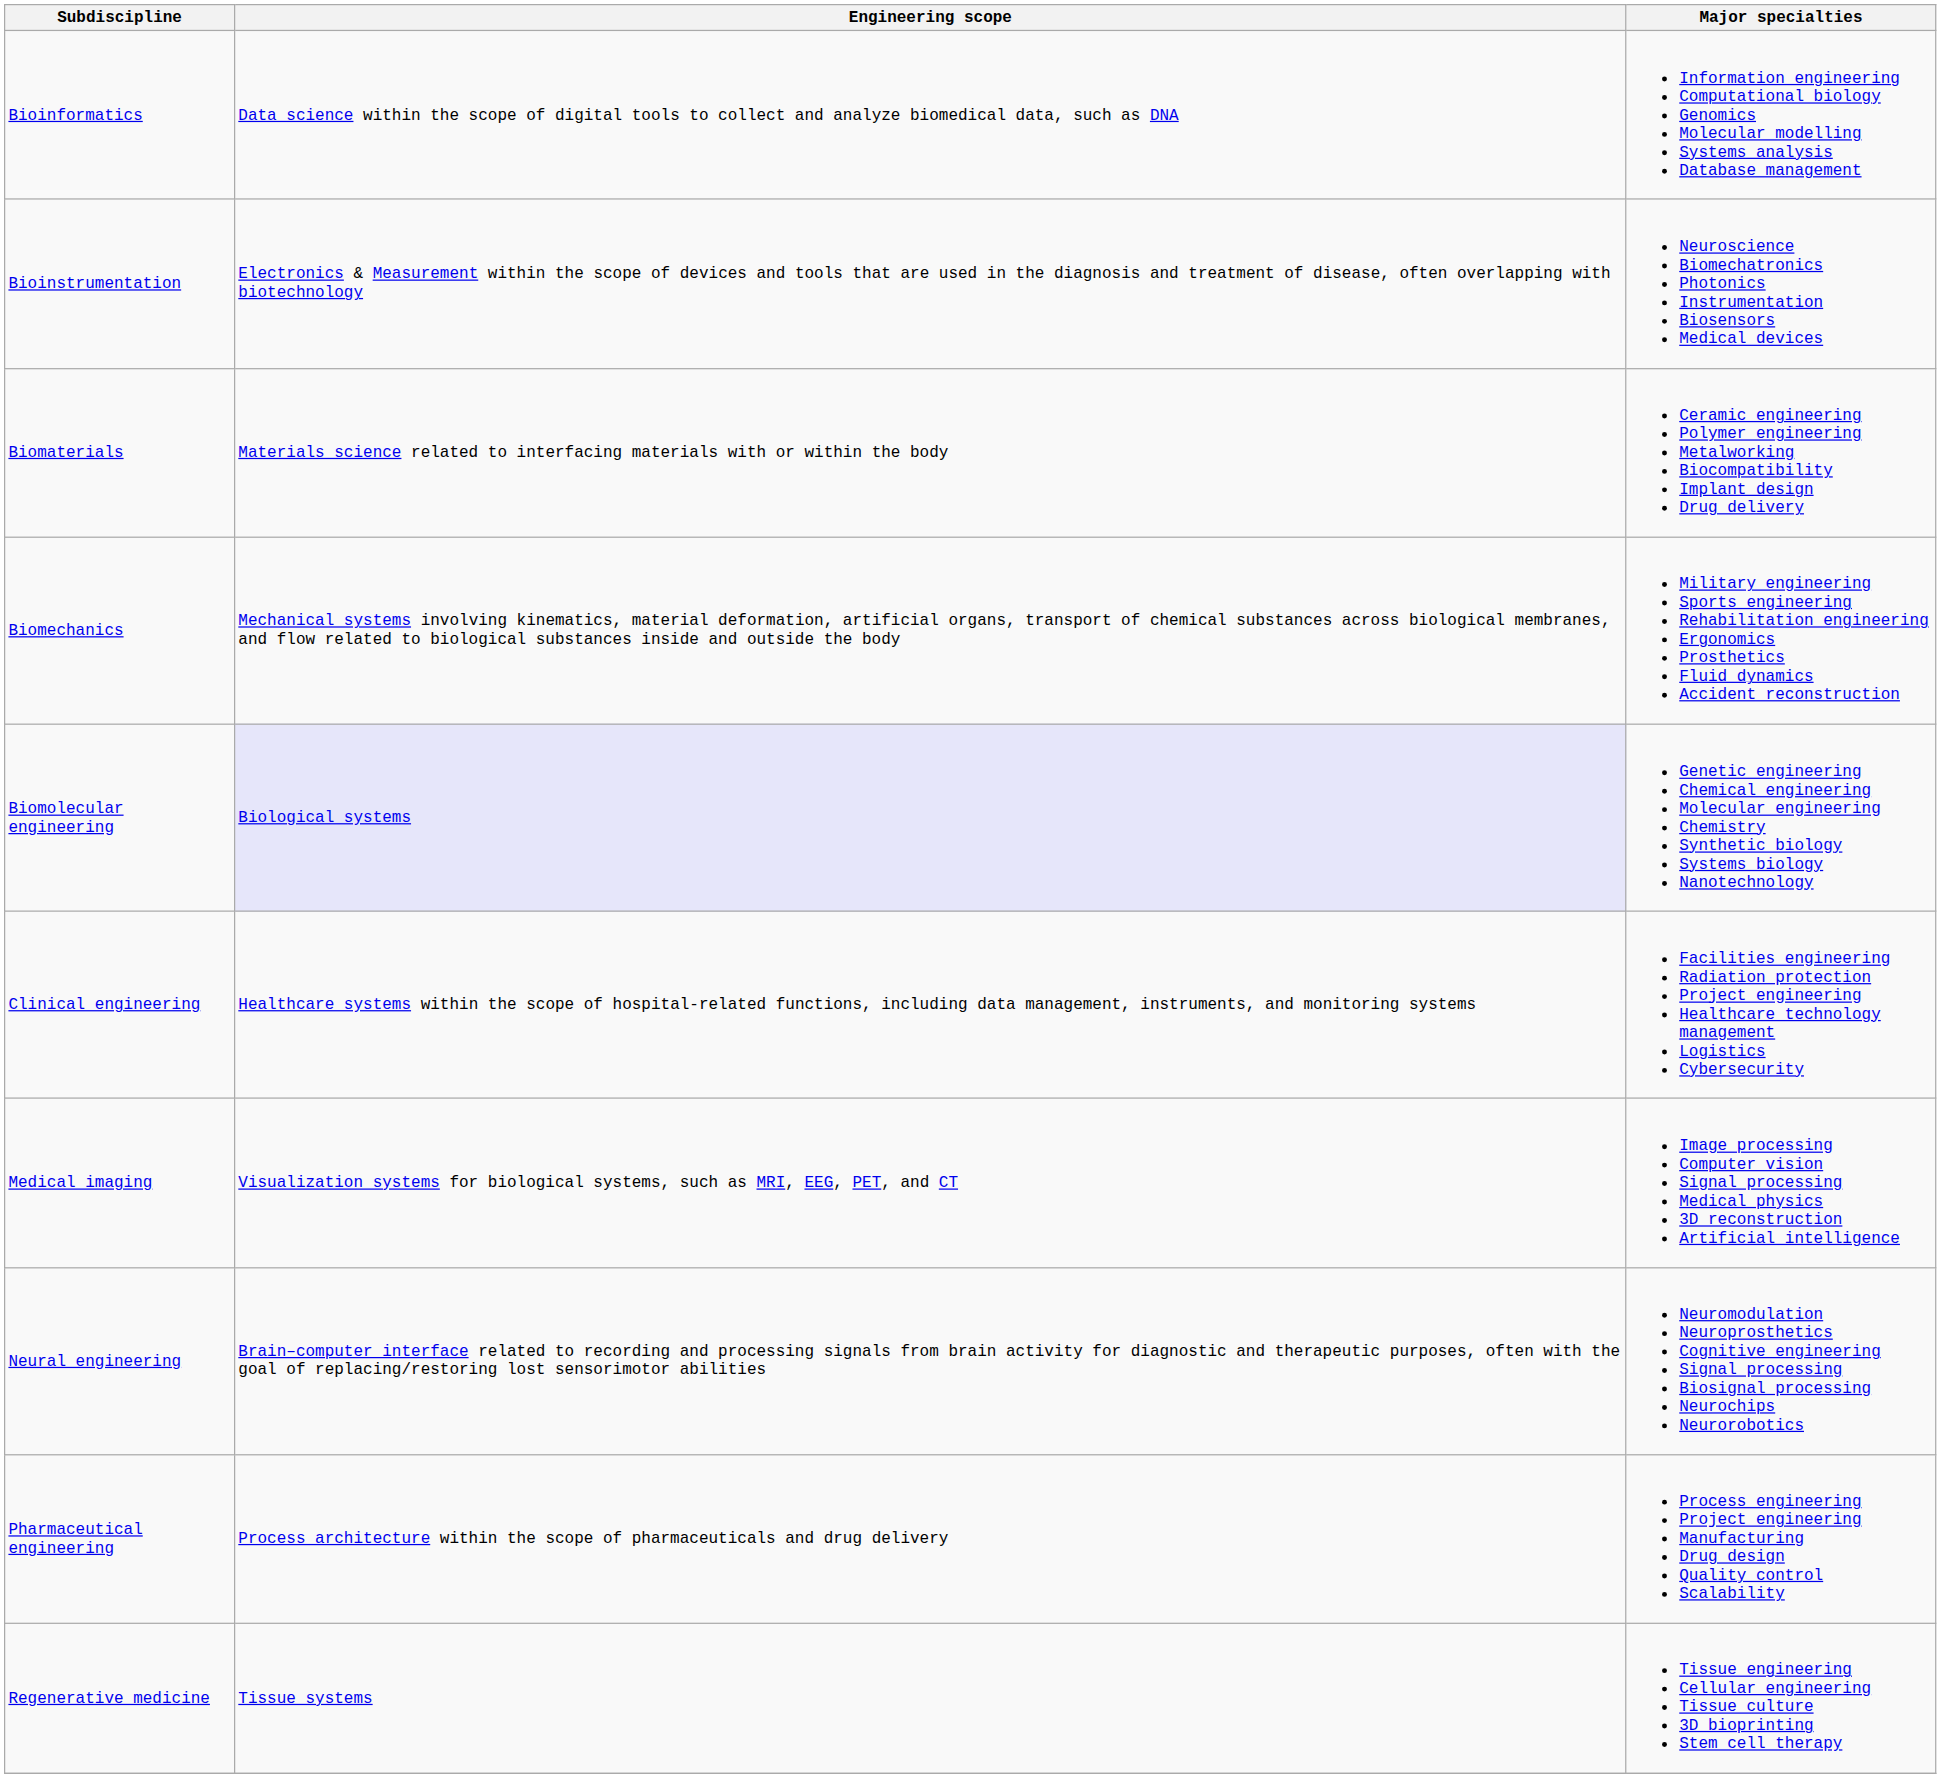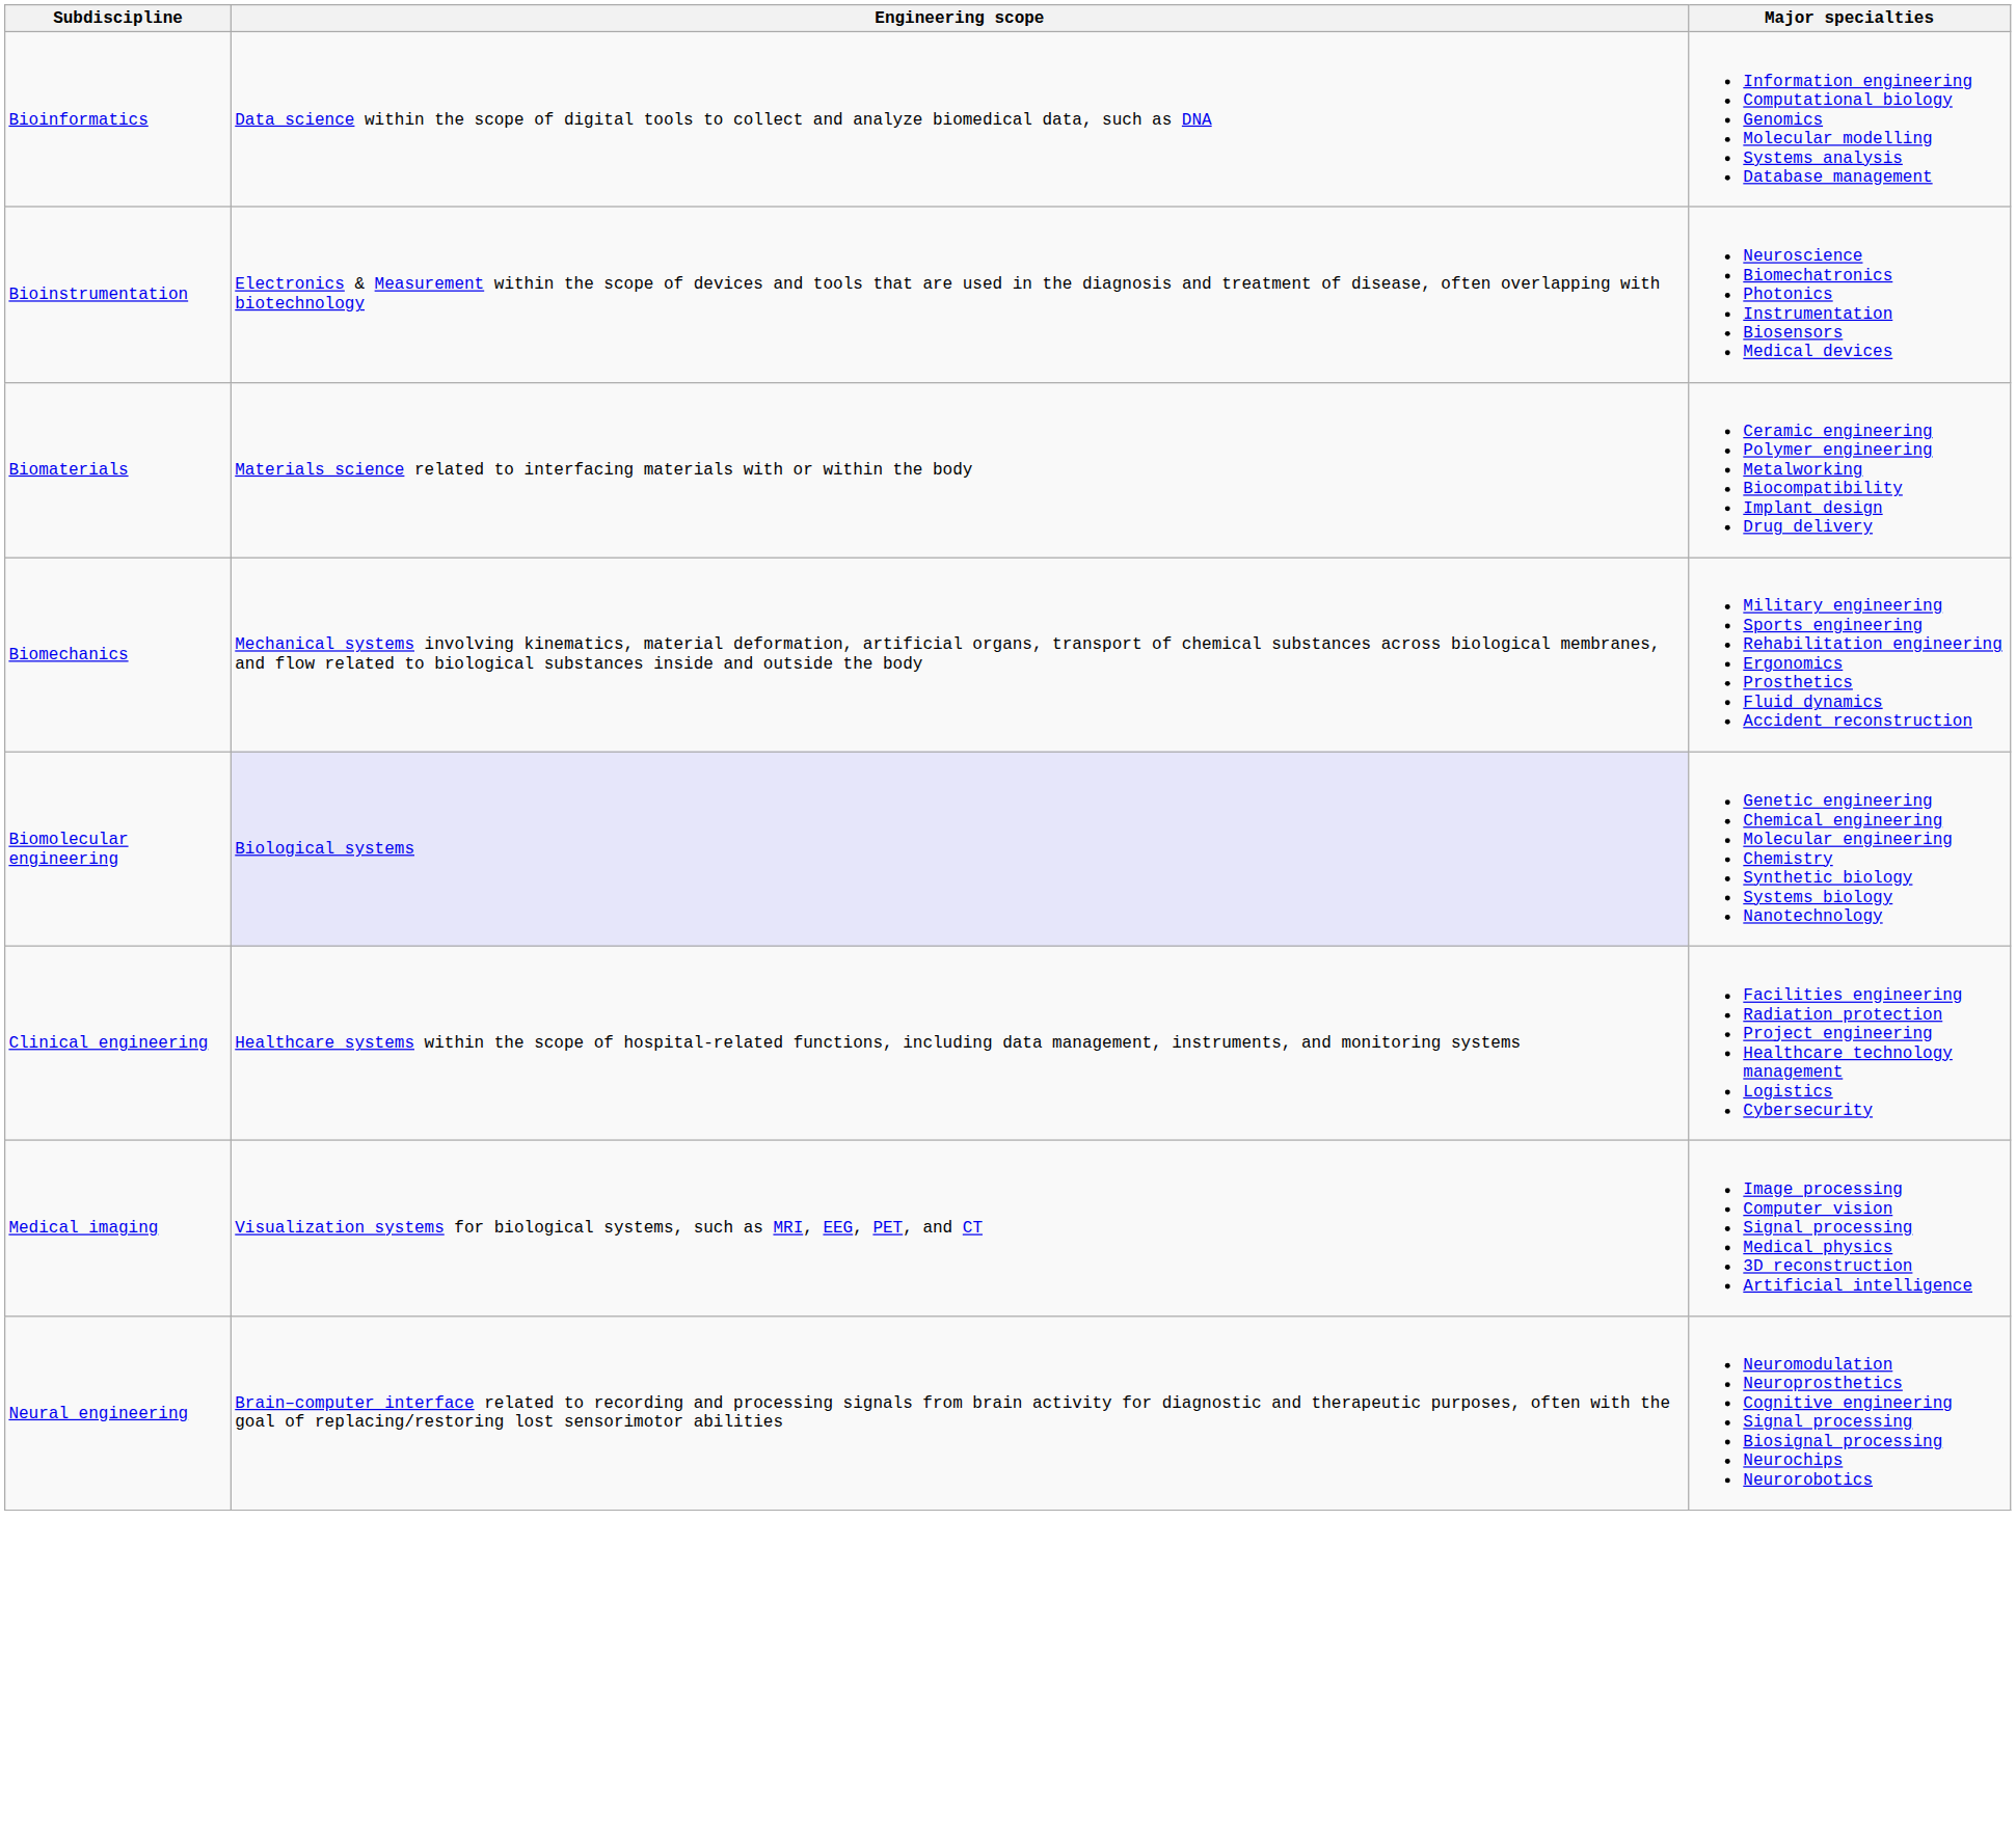- row: Pharmaceutical engineering | Process architecture within the scope of pharmaceuticals and drug delivery | Process engineering Project engineering Manufacturing Drug design Quality control Scalability
- row: Regenerative medicine | Tissue systems | Tissue engineering Cellular engineering Tissue culture 3D bioprinting Stem cell therapy
